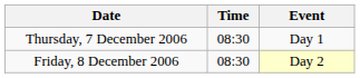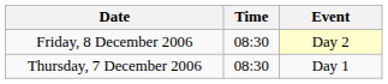rows swapped: Thursday, 7 December 2006 <-> Friday, 8 December 2006
